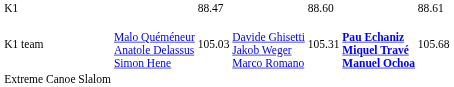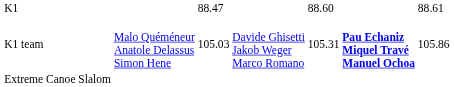K1 team | column 7: 105.68 -> 105.86
